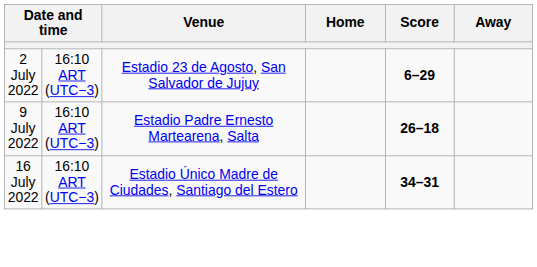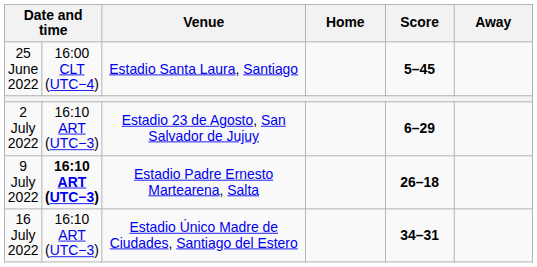+ row: 25 June 2022 | 16:00 CLT (UTC−4) | Estadio Santa Laura, Santiago | 5–45
9 July 2022 | column 2: normal -> bold
